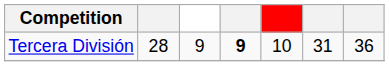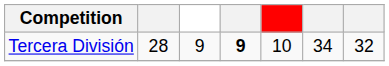Tercera División | column 6: 31 -> 34
Tercera División | column 7: 36 -> 32
